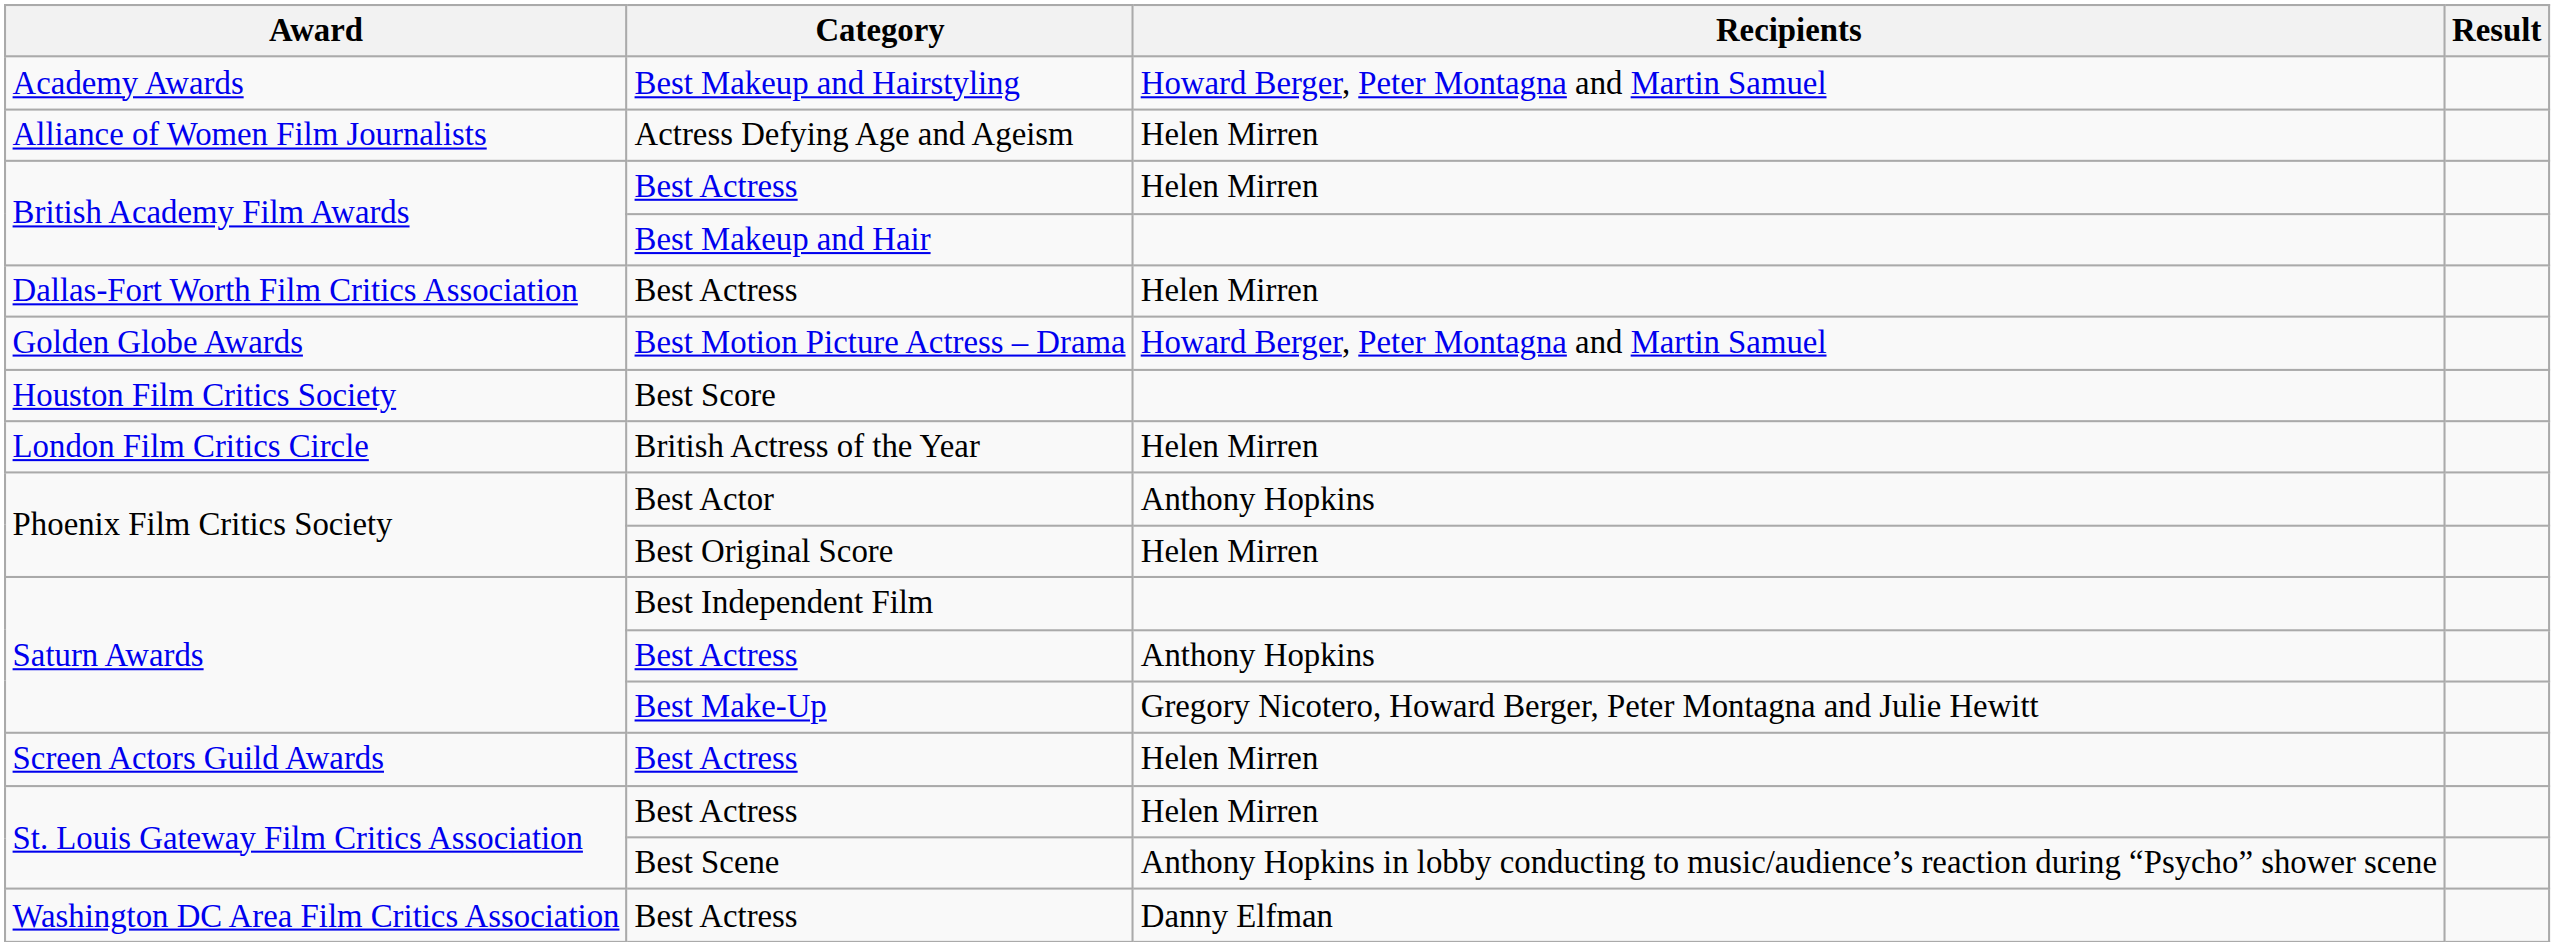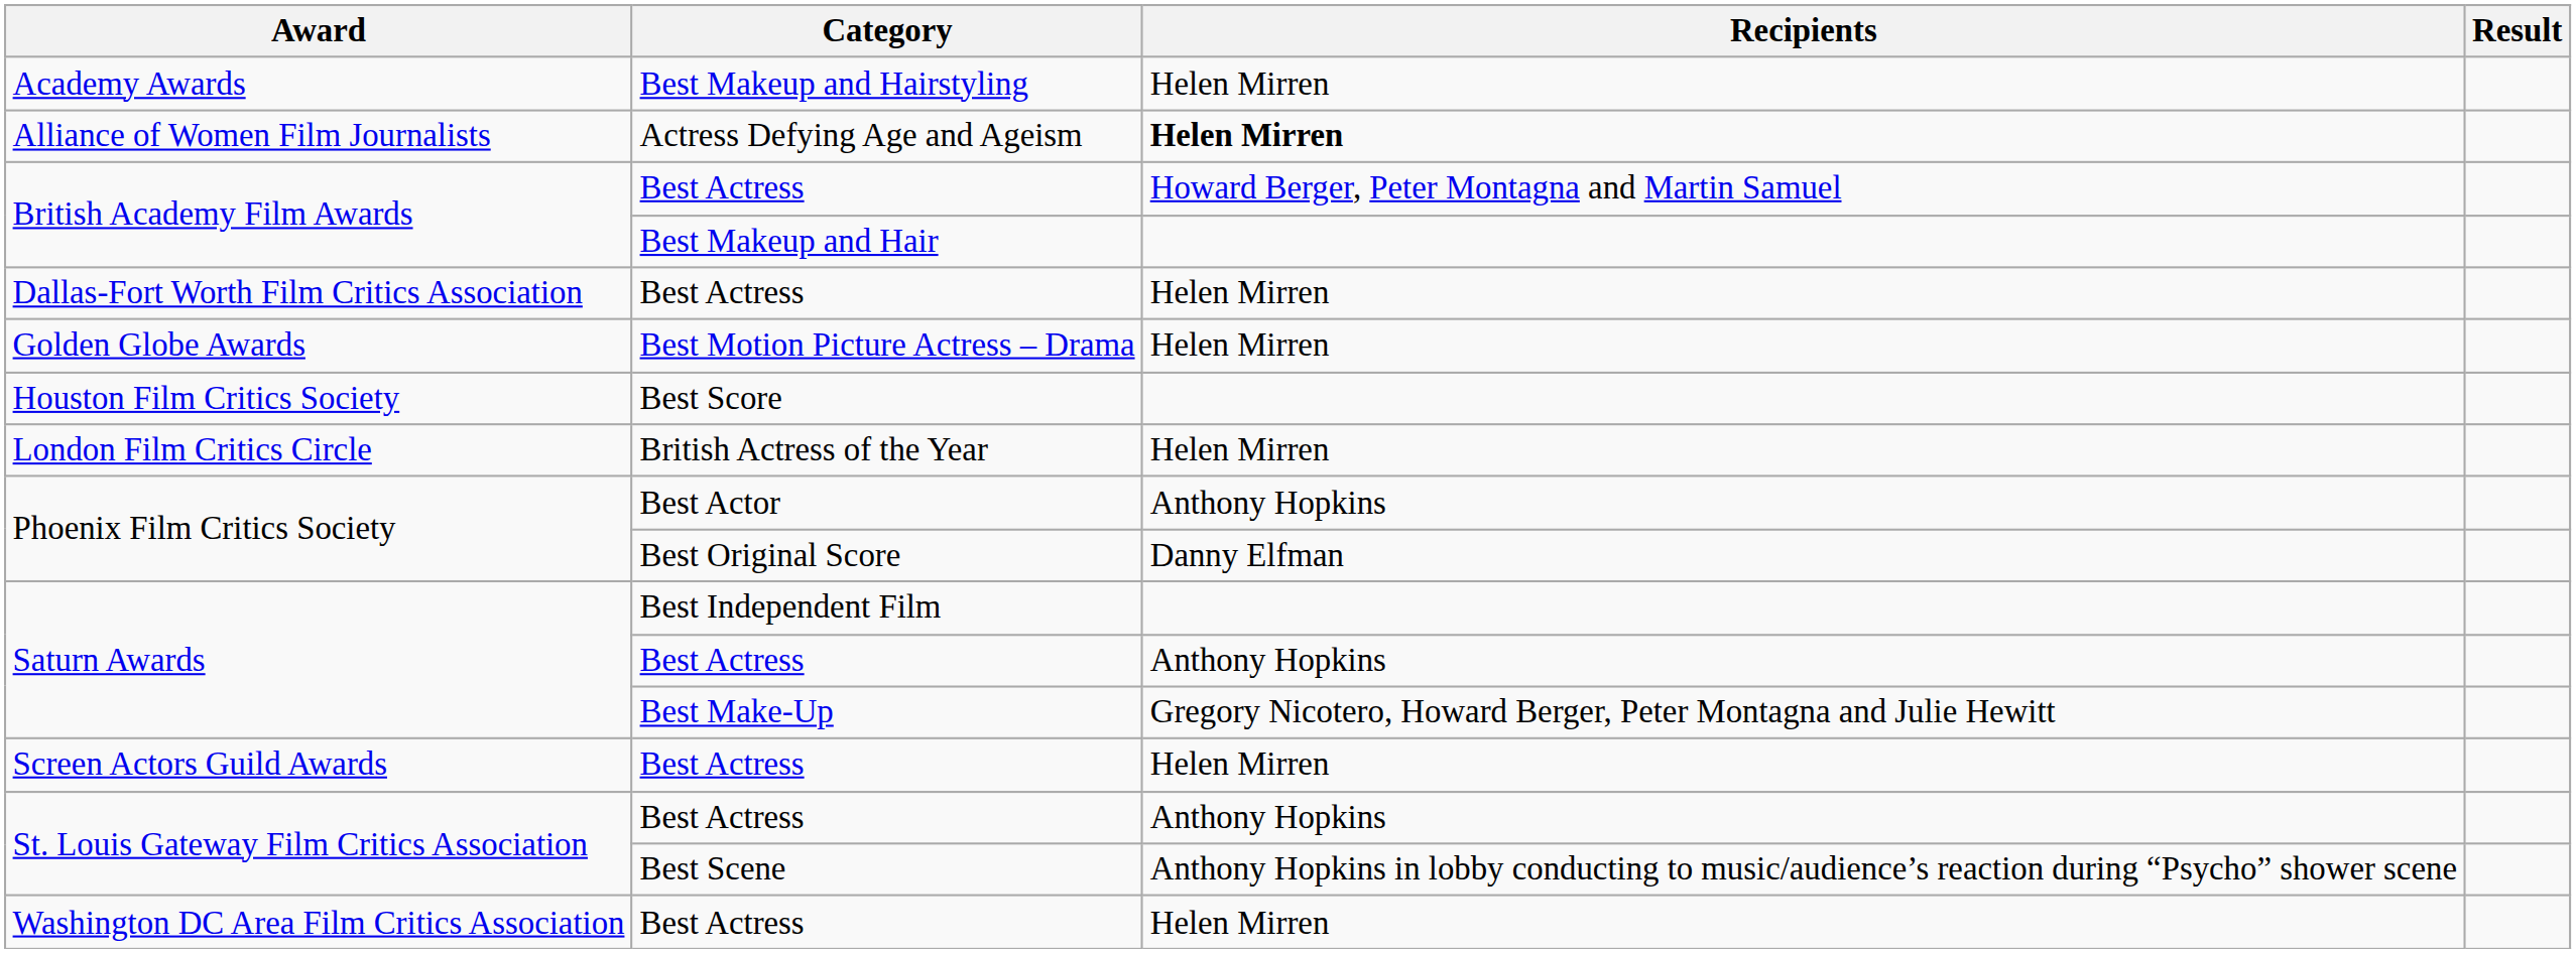Academy Awards | Recipients: Howard Berger, Peter Montagna and Martin Samuel -> Helen Mirren
Alliance of Women Film Journalists | Recipients: normal -> bold
British Academy Film Awards / Best Actress | Recipients: Helen Mirren -> Howard Berger, Peter Montagna and Martin Samuel
Golden Globe Awards | Recipients: Howard Berger, Peter Montagna and Martin Samuel -> Helen Mirren
Phoenix Film Critics Society / Best Original Score | Recipients: Helen Mirren -> Danny Elfman
St. Louis Gateway Film Critics Association / Best Actress | Recipients: Helen Mirren -> Anthony Hopkins
Washington DC Area Film Critics Association | Recipients: Danny Elfman -> Helen Mirren
